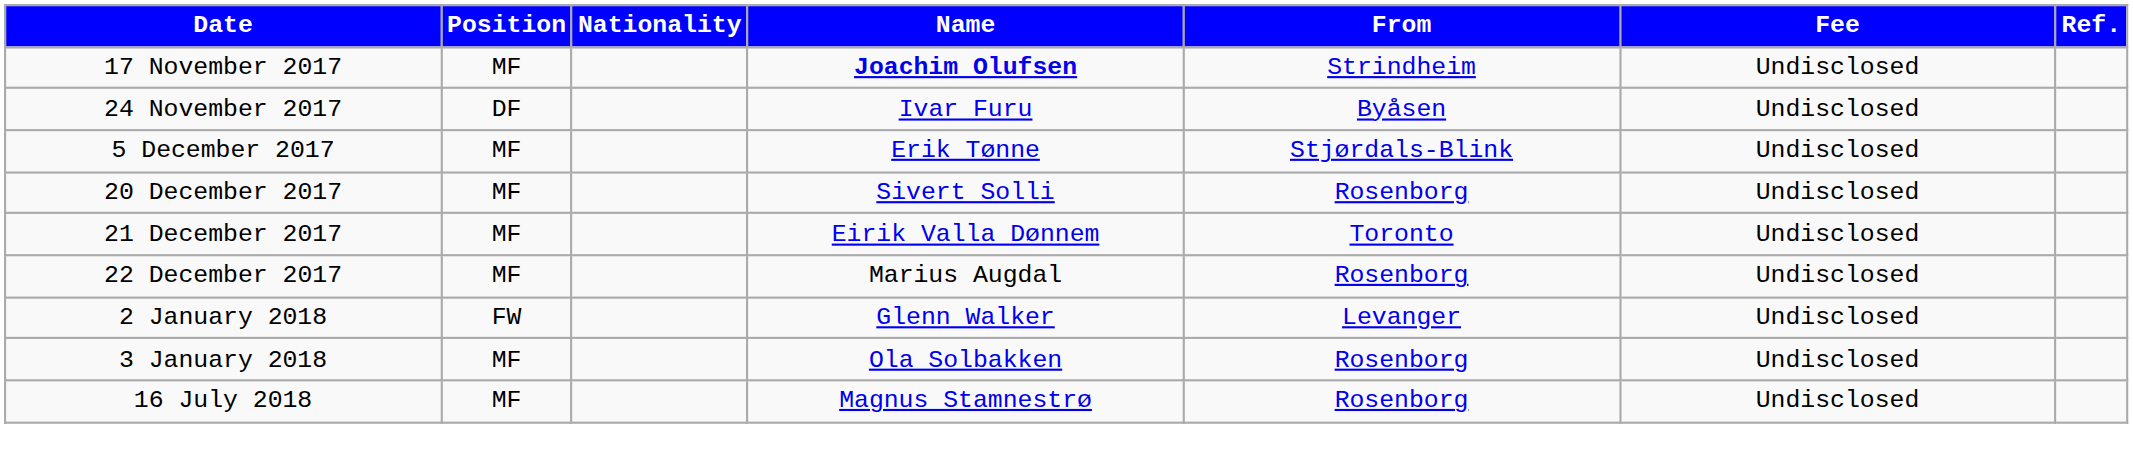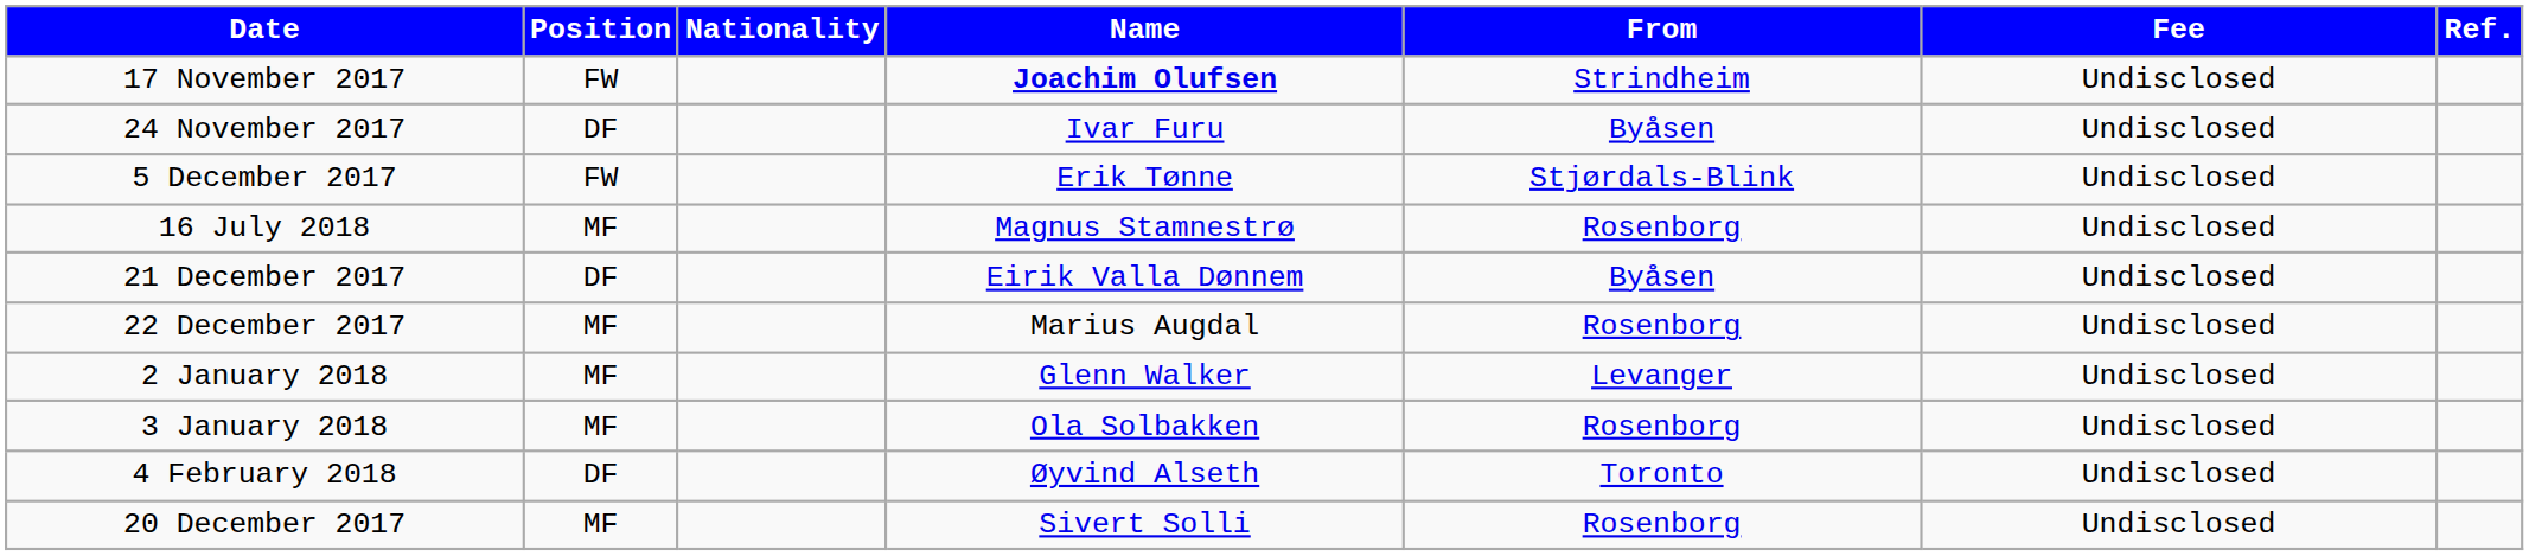17 November 2017 | Position: MF -> FW
5 December 2017 | Position: MF -> FW
rows swapped: 20 December 2017 <-> 16 July 2018
21 December 2017 | Position: MF -> DF
21 December 2017 | From: Toronto -> Byåsen
2 January 2018 | Position: FW -> MF
+ row: 4 February 2018 | DF | Øyvind Alseth | Toronto | Undisclosed
